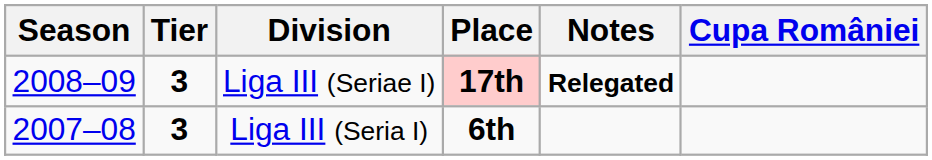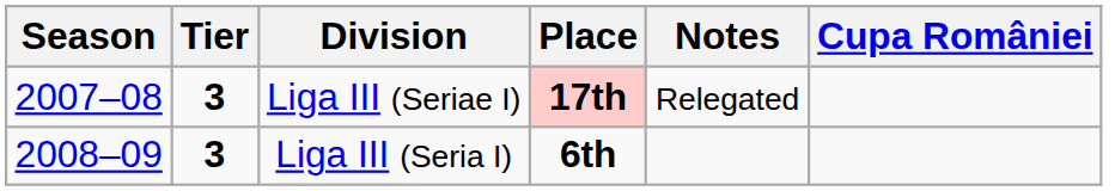Liga III (Seriae I) | Season: 2008–09 -> 2007–08
Liga III (Seriae I) | Notes: bold -> normal
Liga III (Seria I) | Season: 2007–08 -> 2008–09
